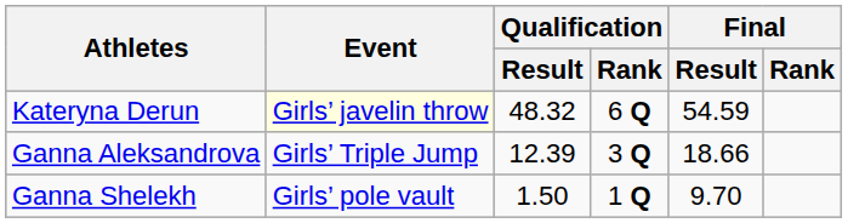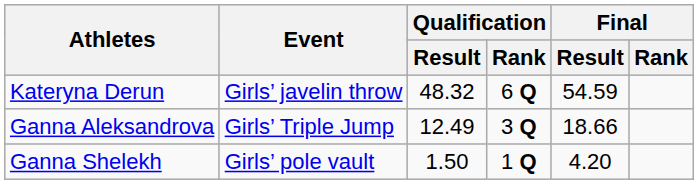Kateryna Derun | Event: lightyellow background -> no background
Ganna Aleksandrova | Qualification / Result: 12.39 -> 12.49
Ganna Shelekh | Final / Result: 9.70 -> 4.20
